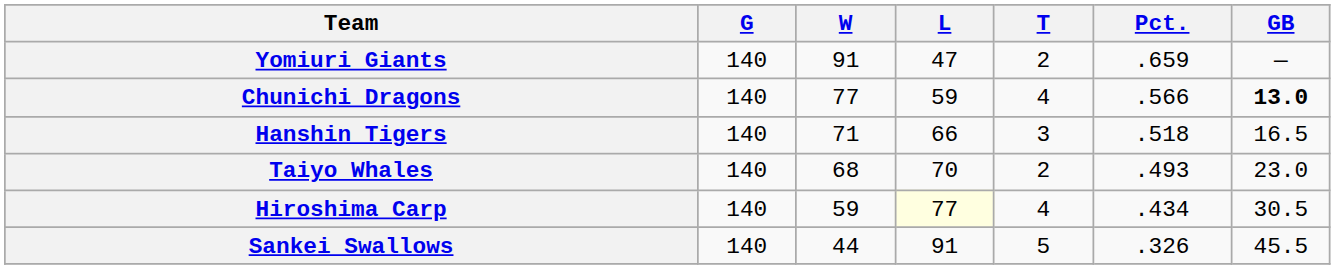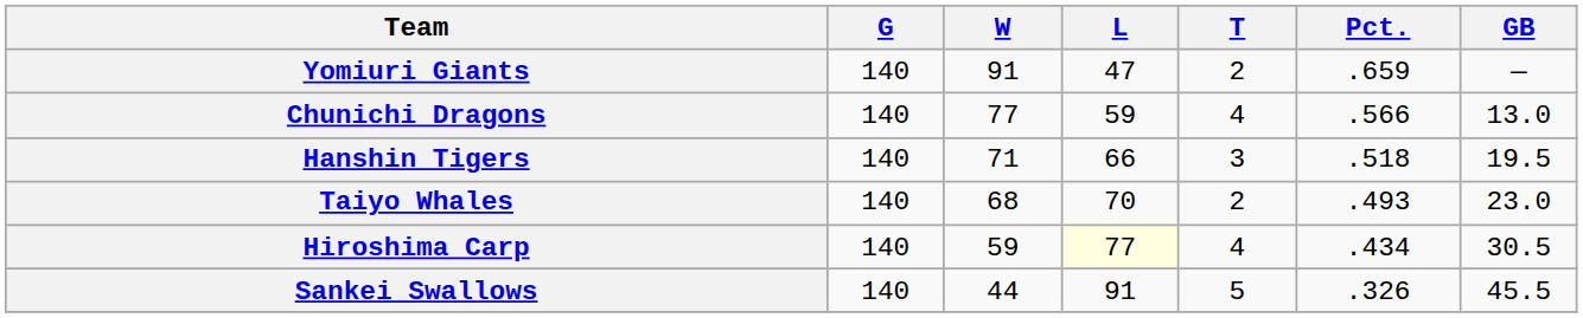Chunichi Dragons | GB: bold -> normal
Hanshin Tigers | GB: 16.5 -> 19.5
